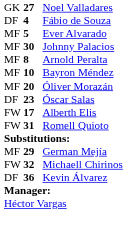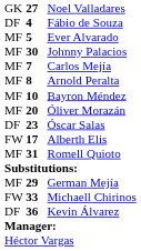+ row: MF | 7 | Carlos Mejía
Romell Quioto | column 1: FW -> MF
Michaell Chirinos | column 2: 32 -> 33
